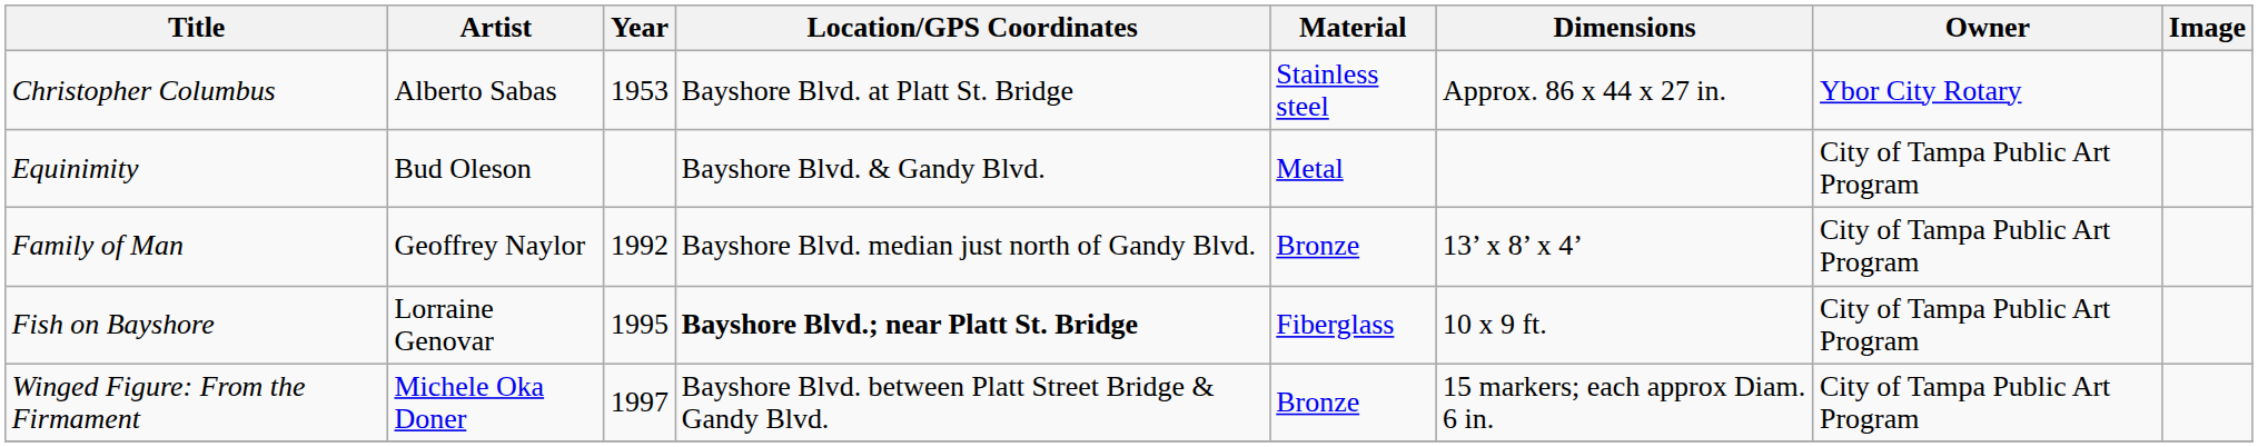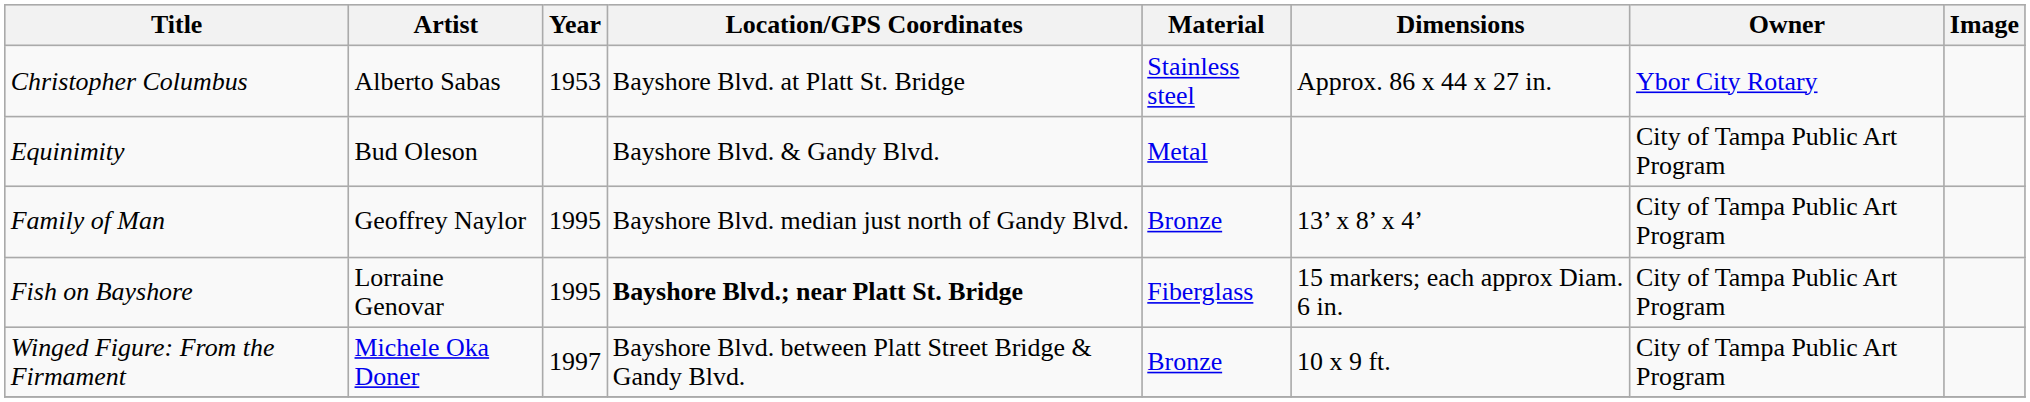Family of Man | Year: 1992 -> 1995
Fish on Bayshore | Dimensions: 10 x 9 ft. -> 15 markers; each approx Diam. 6 in.
Winged Figure: From the Firmament | Dimensions: 15 markers; each approx Diam. 6 in. -> 10 x 9 ft.
